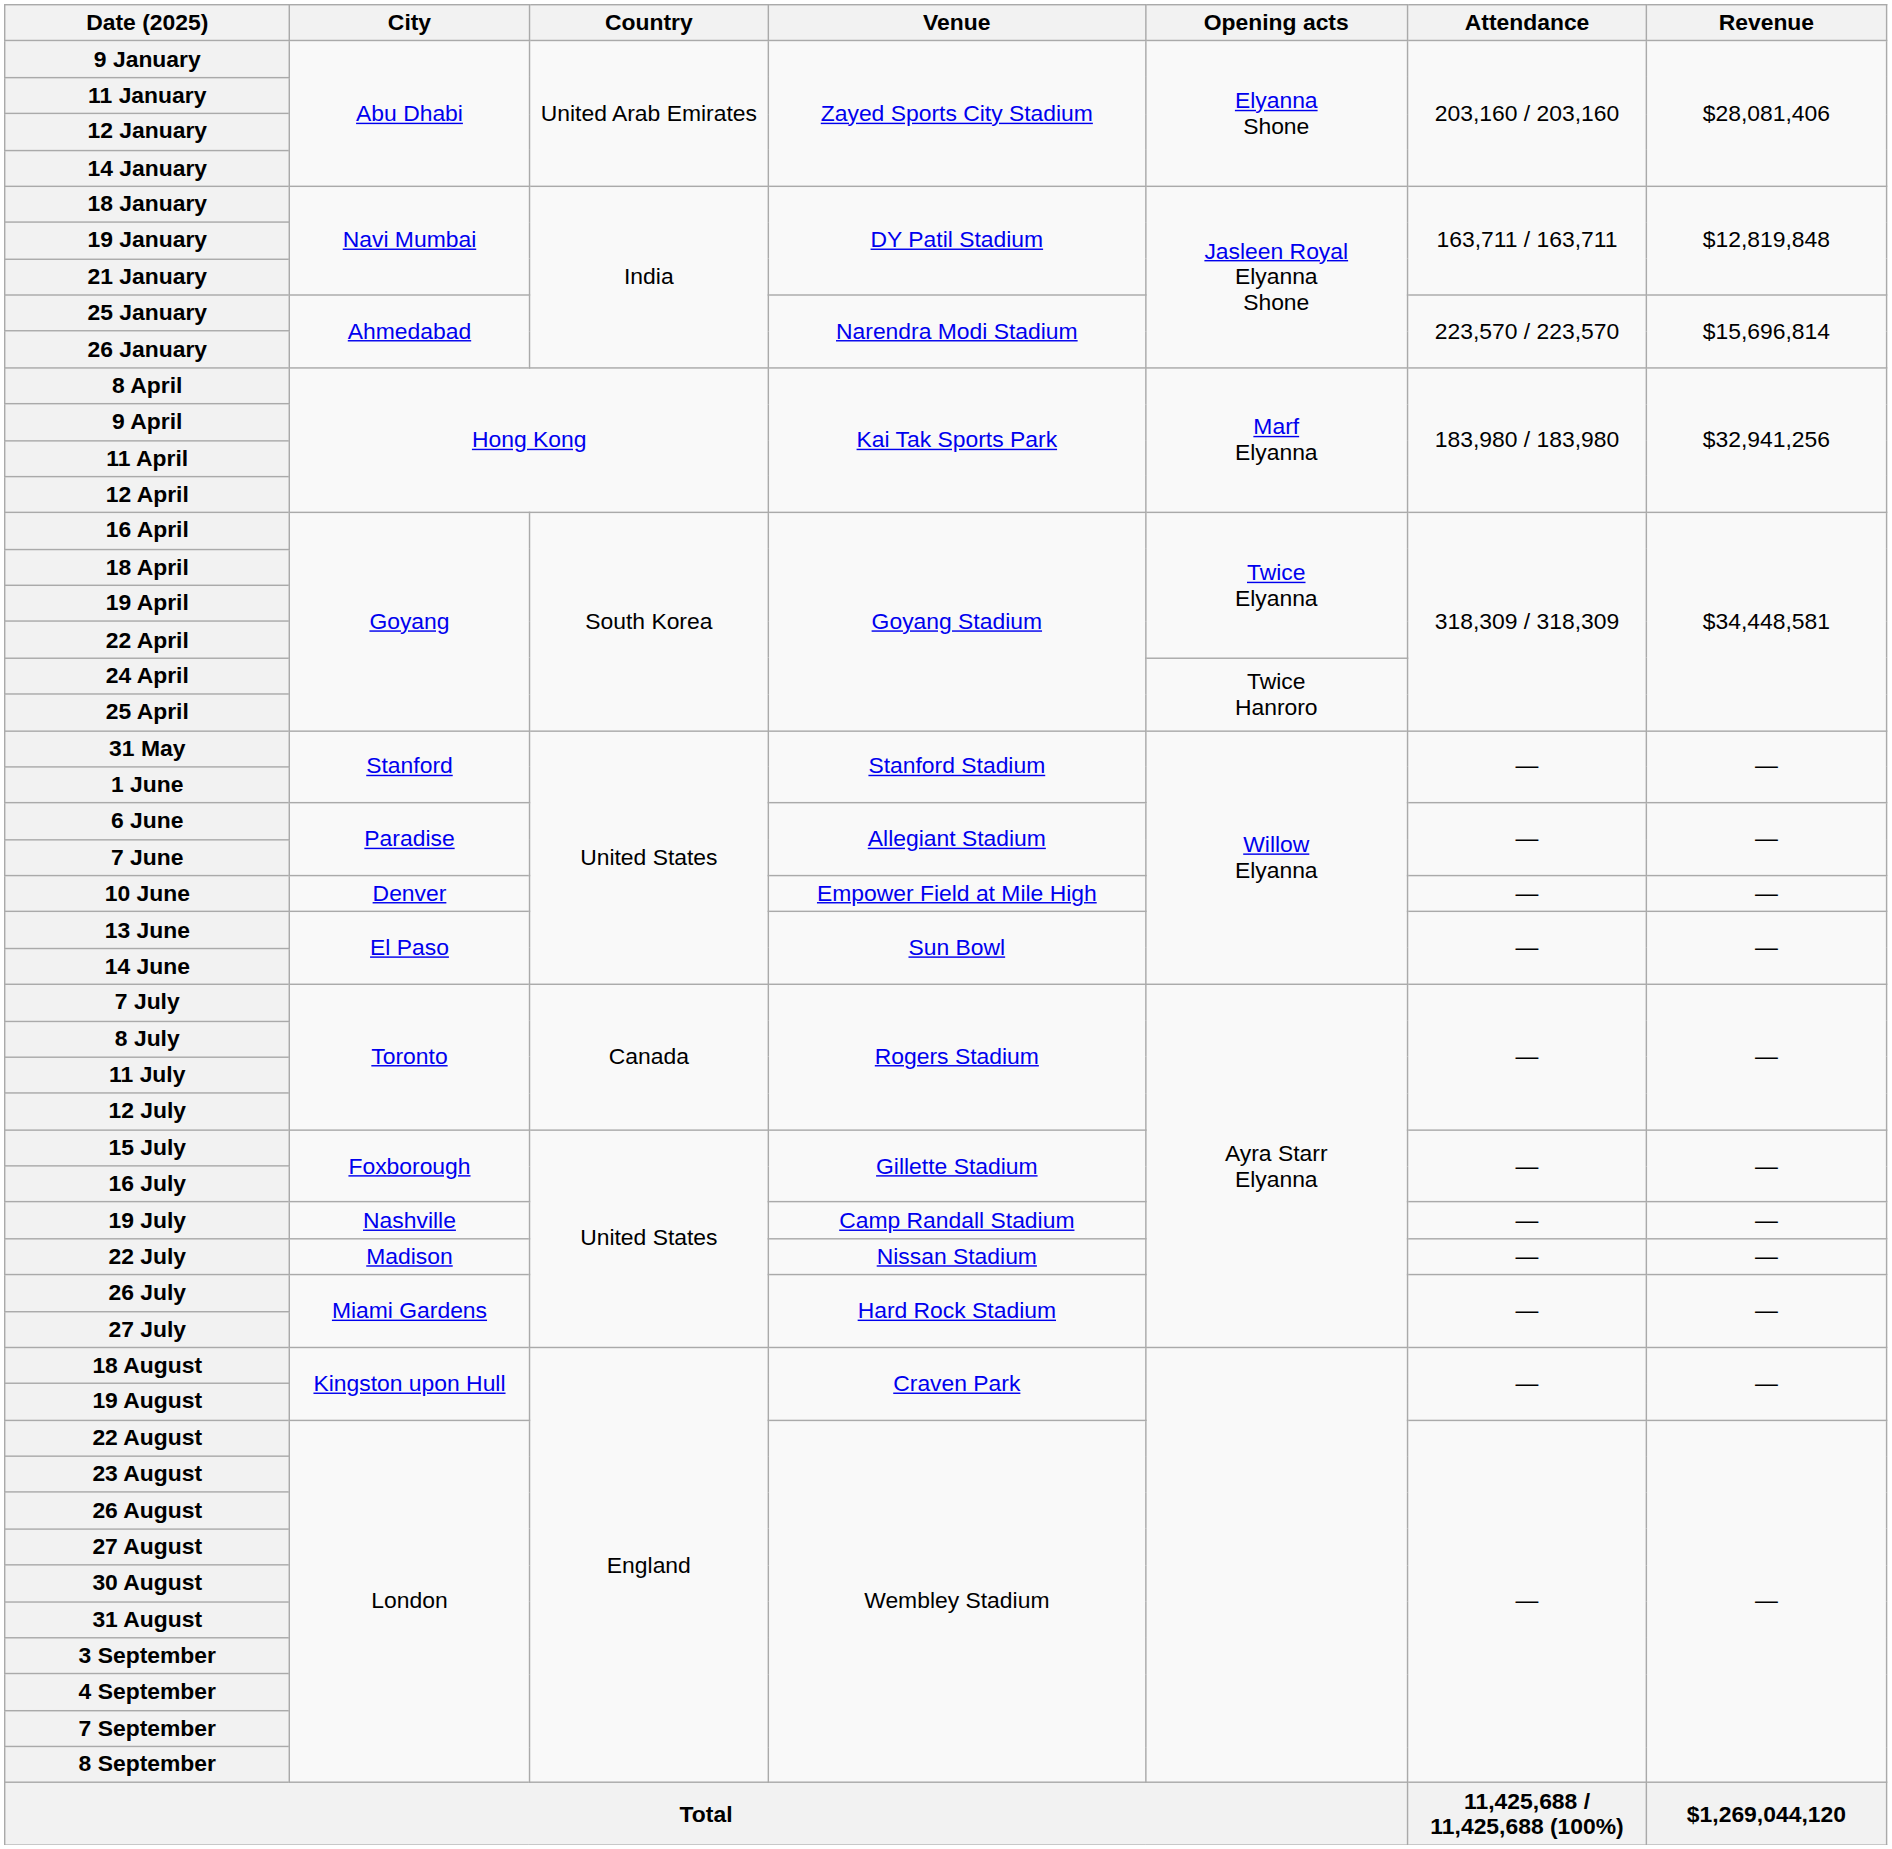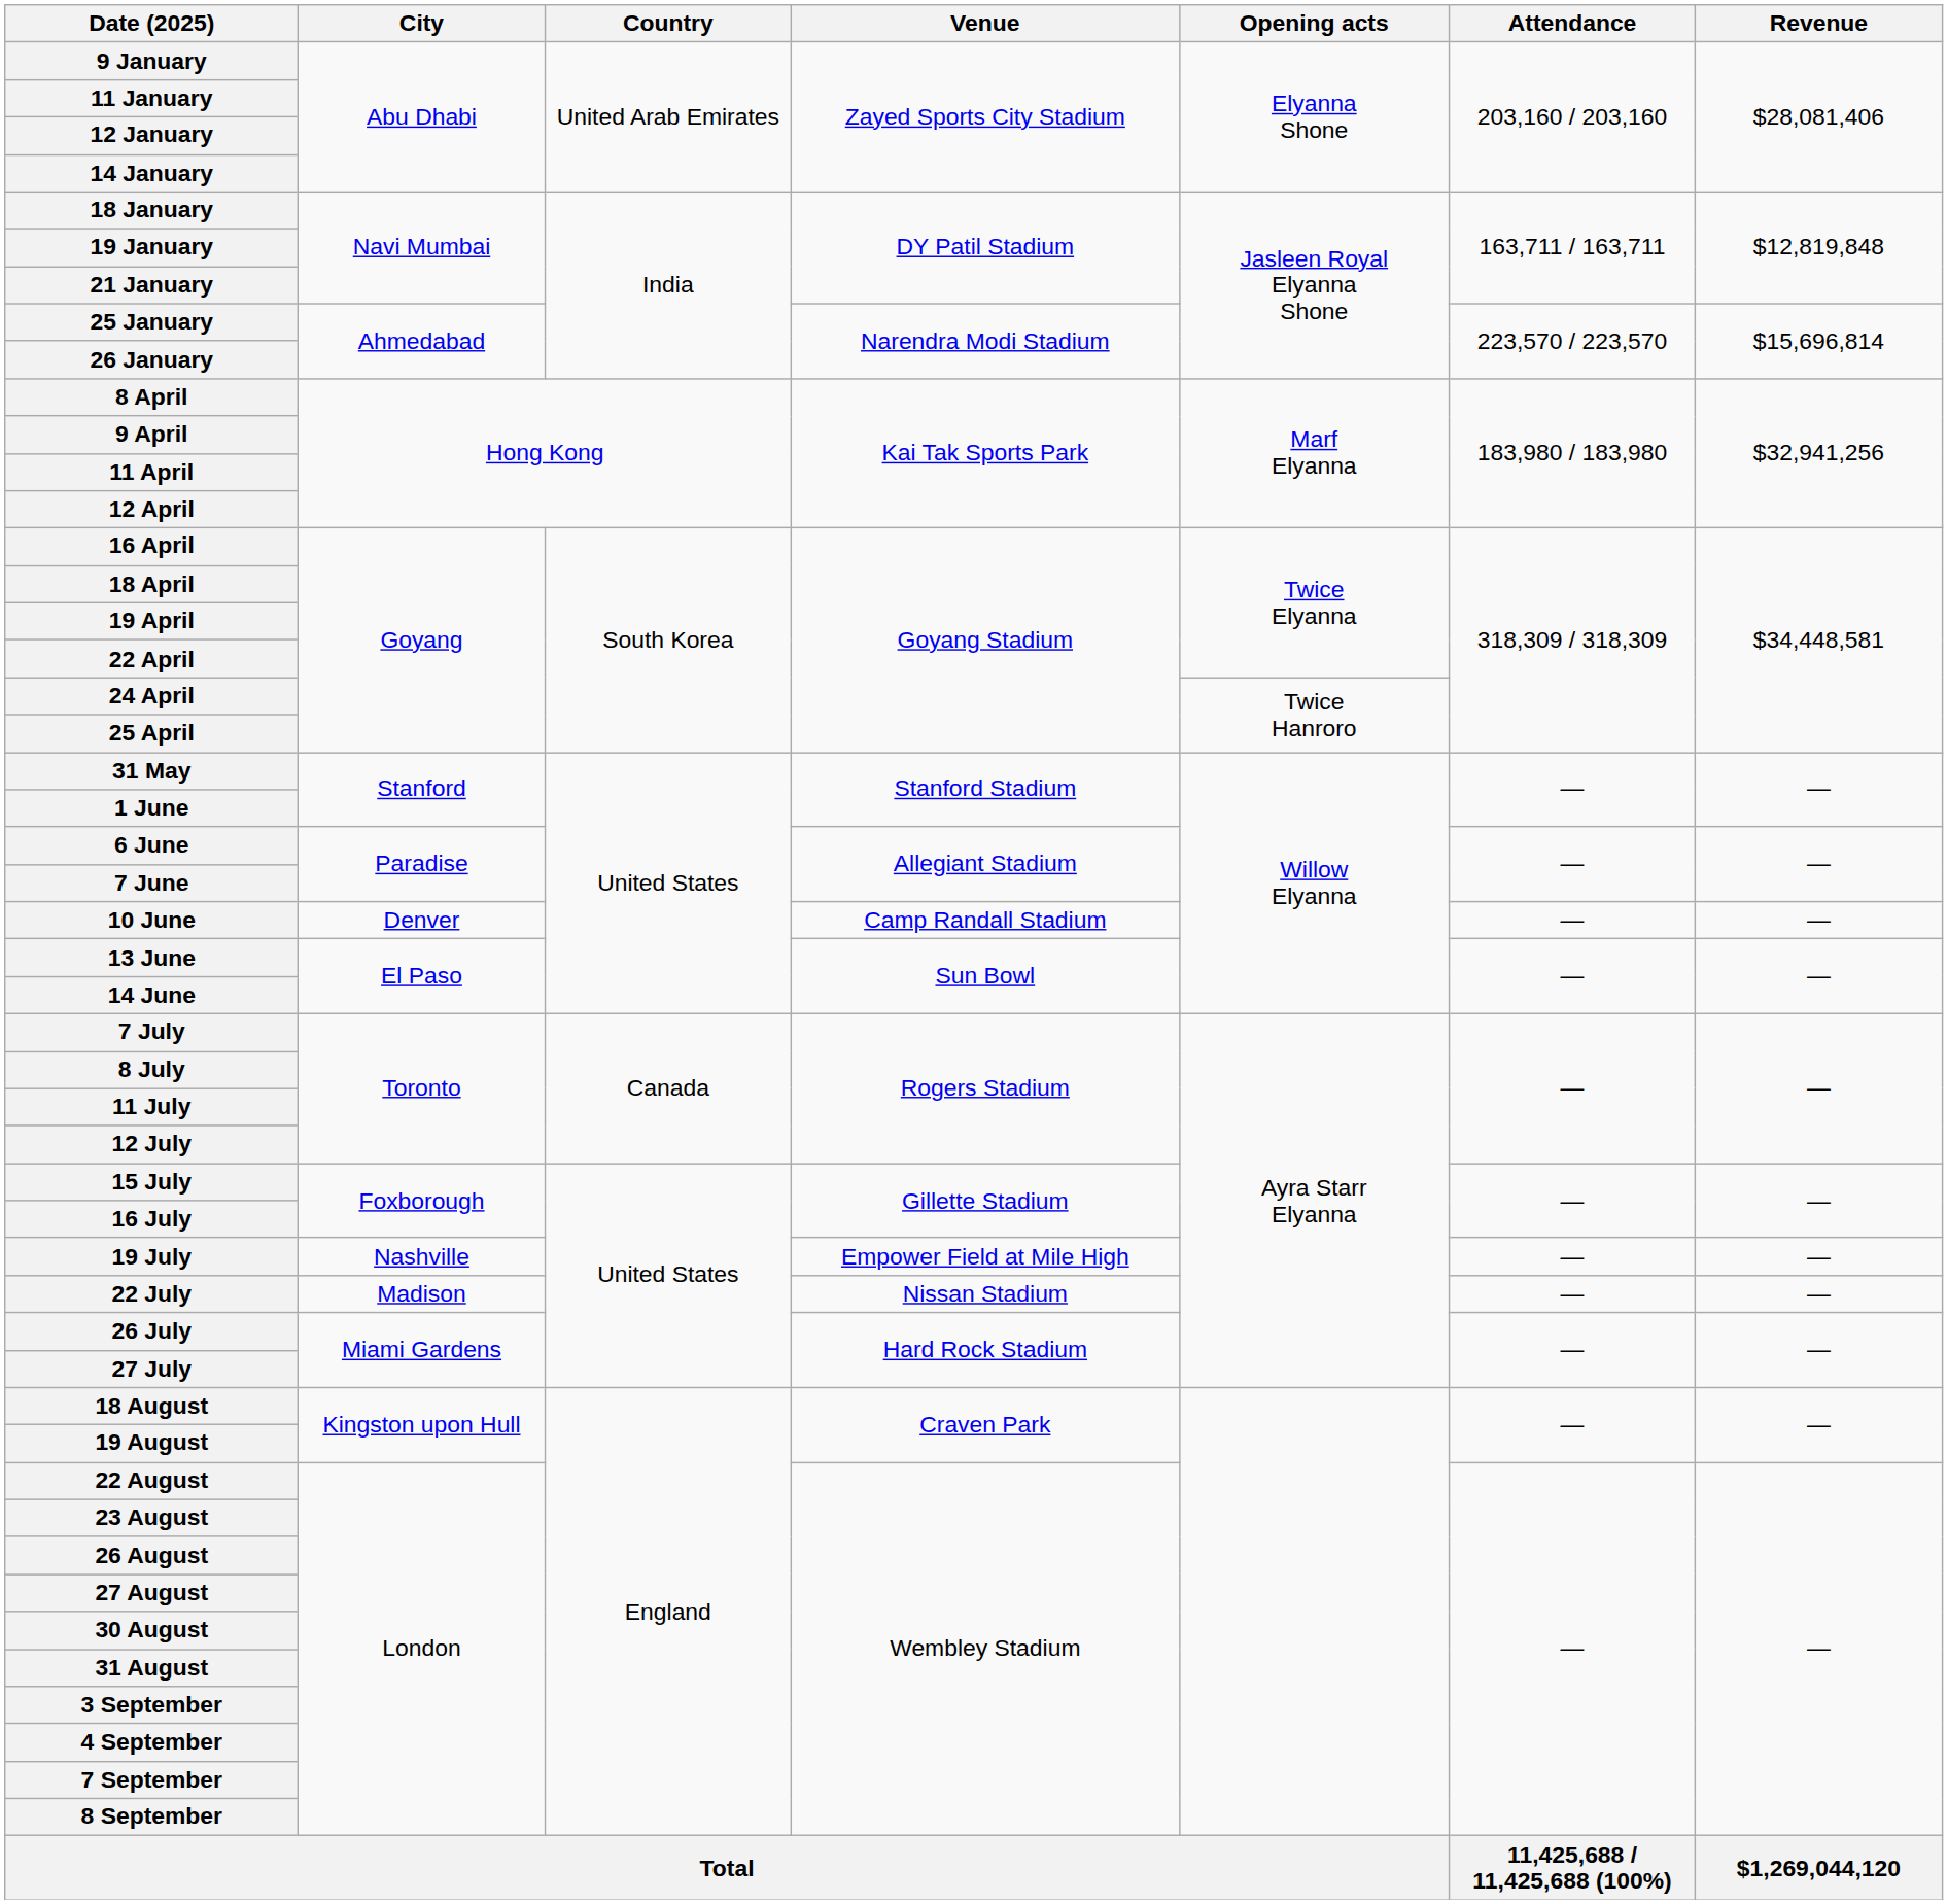10 June | Venue: Empower Field at Mile High -> Camp Randall Stadium
19 July | Venue: Camp Randall Stadium -> Empower Field at Mile High
